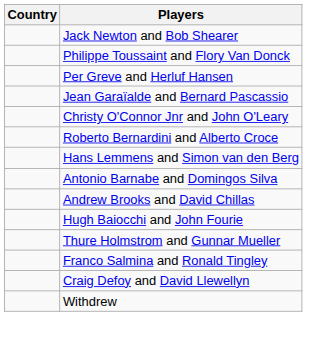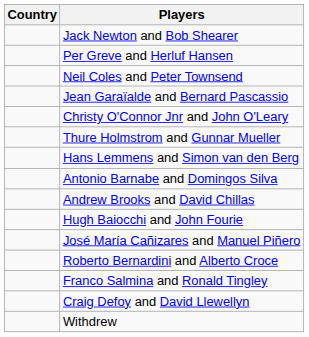- row: Philippe Toussaint and Flory Van Donck
+ row: Neil Coles and Peter Townsend
rows swapped: Roberto Bernardini and Alberto Croce <-> Thure Holmstrom and Gunnar Mueller
+ row: José María Cañizares and Manuel Piñero
